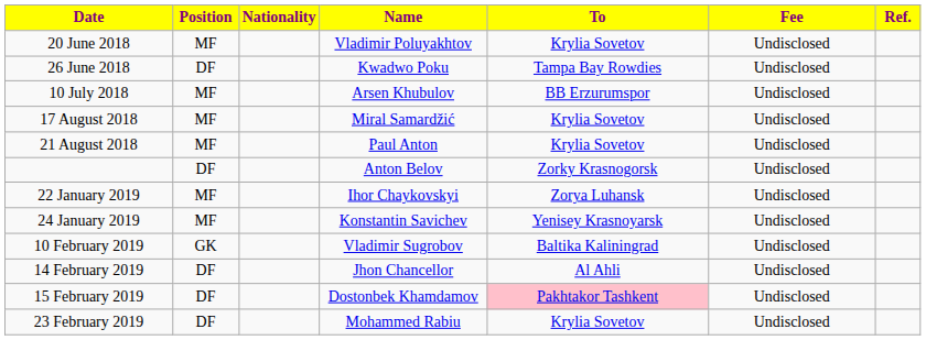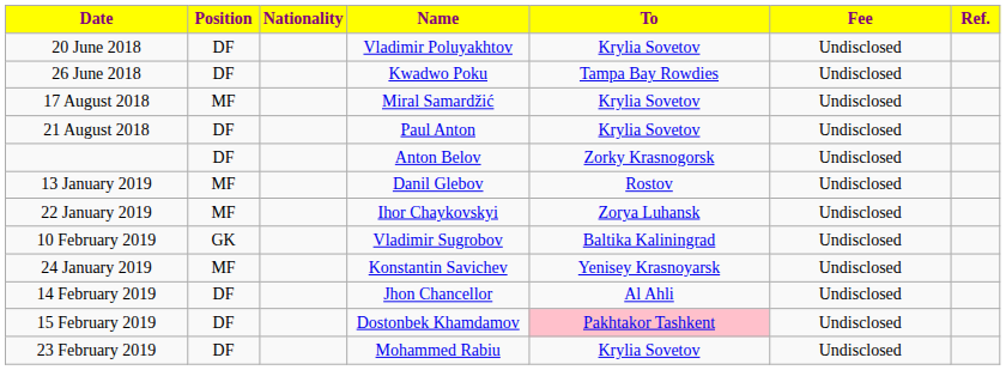20 June 2018 | Position: MF -> DF
- row: 10 July 2018 | MF | Arsen Khubulov | BB Erzurumspor | Undisclosed
21 August 2018 | Position: MF -> DF
+ row: 13 January 2019 | MF | Danil Glebov | Rostov | Undisclosed
rows swapped: 24 January 2019 <-> 10 February 2019
